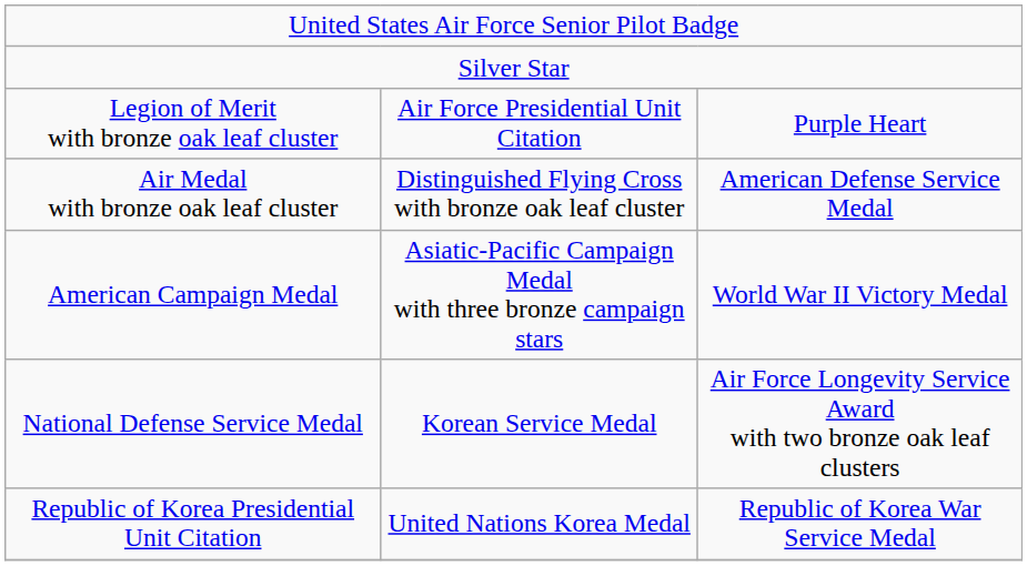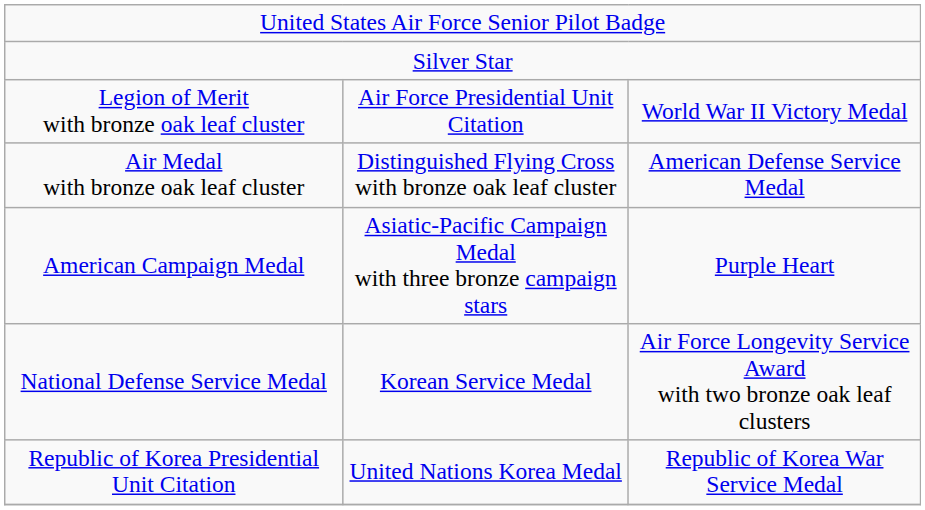Legion of Merit with bronze oak leaf cluster | column 3: Purple Heart -> World War II Victory Medal
American Campaign Medal | column 3: World War II Victory Medal -> Purple Heart
